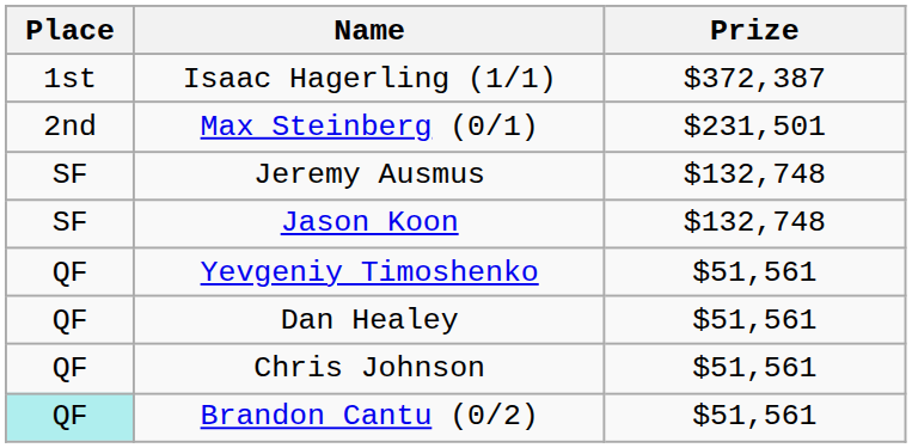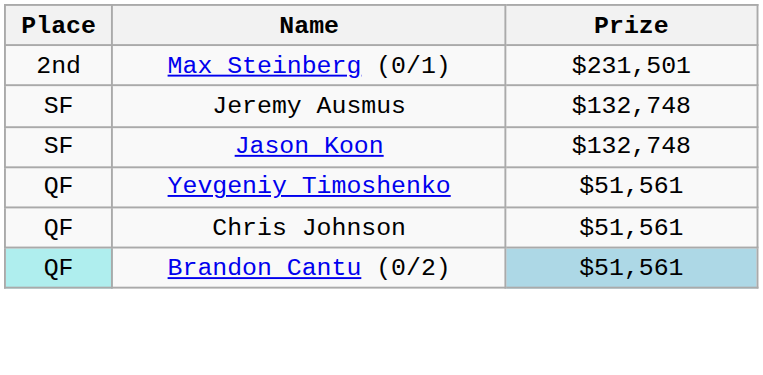- row: 1st | Isaac Hagerling (1/1) | $372,387
- row: QF | Dan Healey | $51,561
Brandon Cantu (0/2) | Prize: no background -> lightblue background
